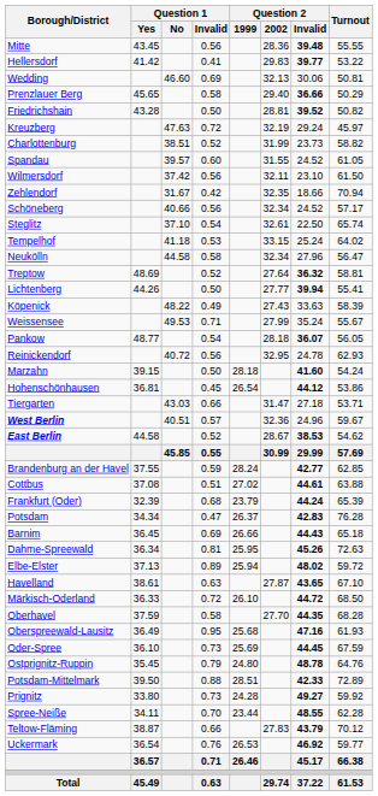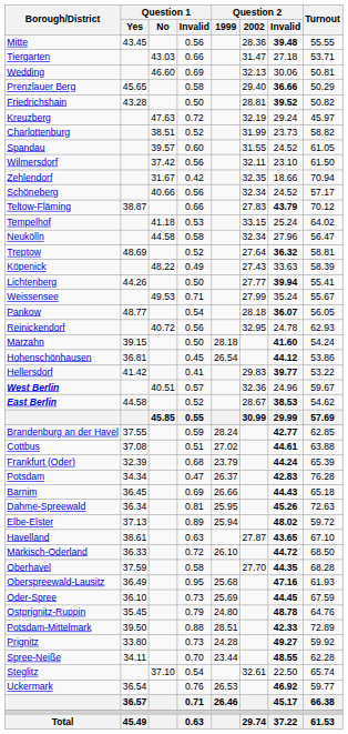rows swapped: Tiergarten <-> Hellersdorf
rows swapped: Steglitz <-> Teltow-Fläming
rows swapped: Köpenick <-> Lichtenberg
